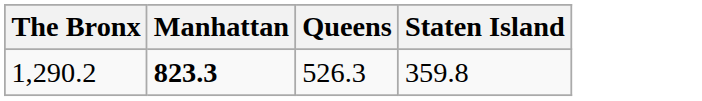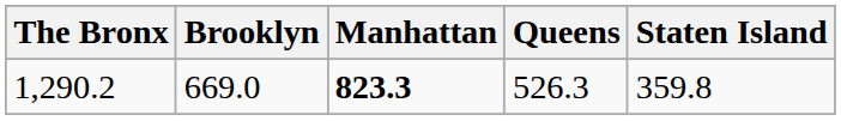+ column: Brooklyn | 669.0
